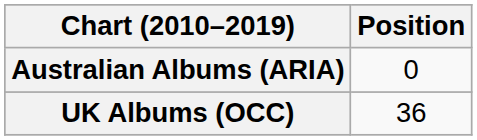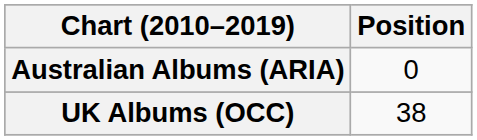UK Albums (OCC) | Position: 36 -> 38
